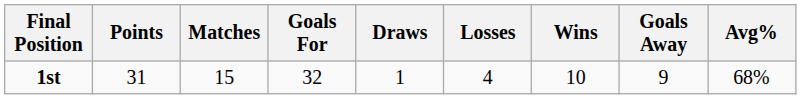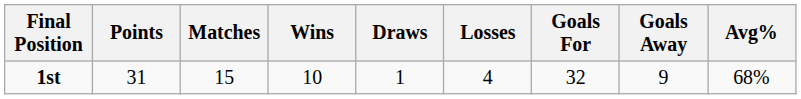columns swapped: Wins <-> Goals For
